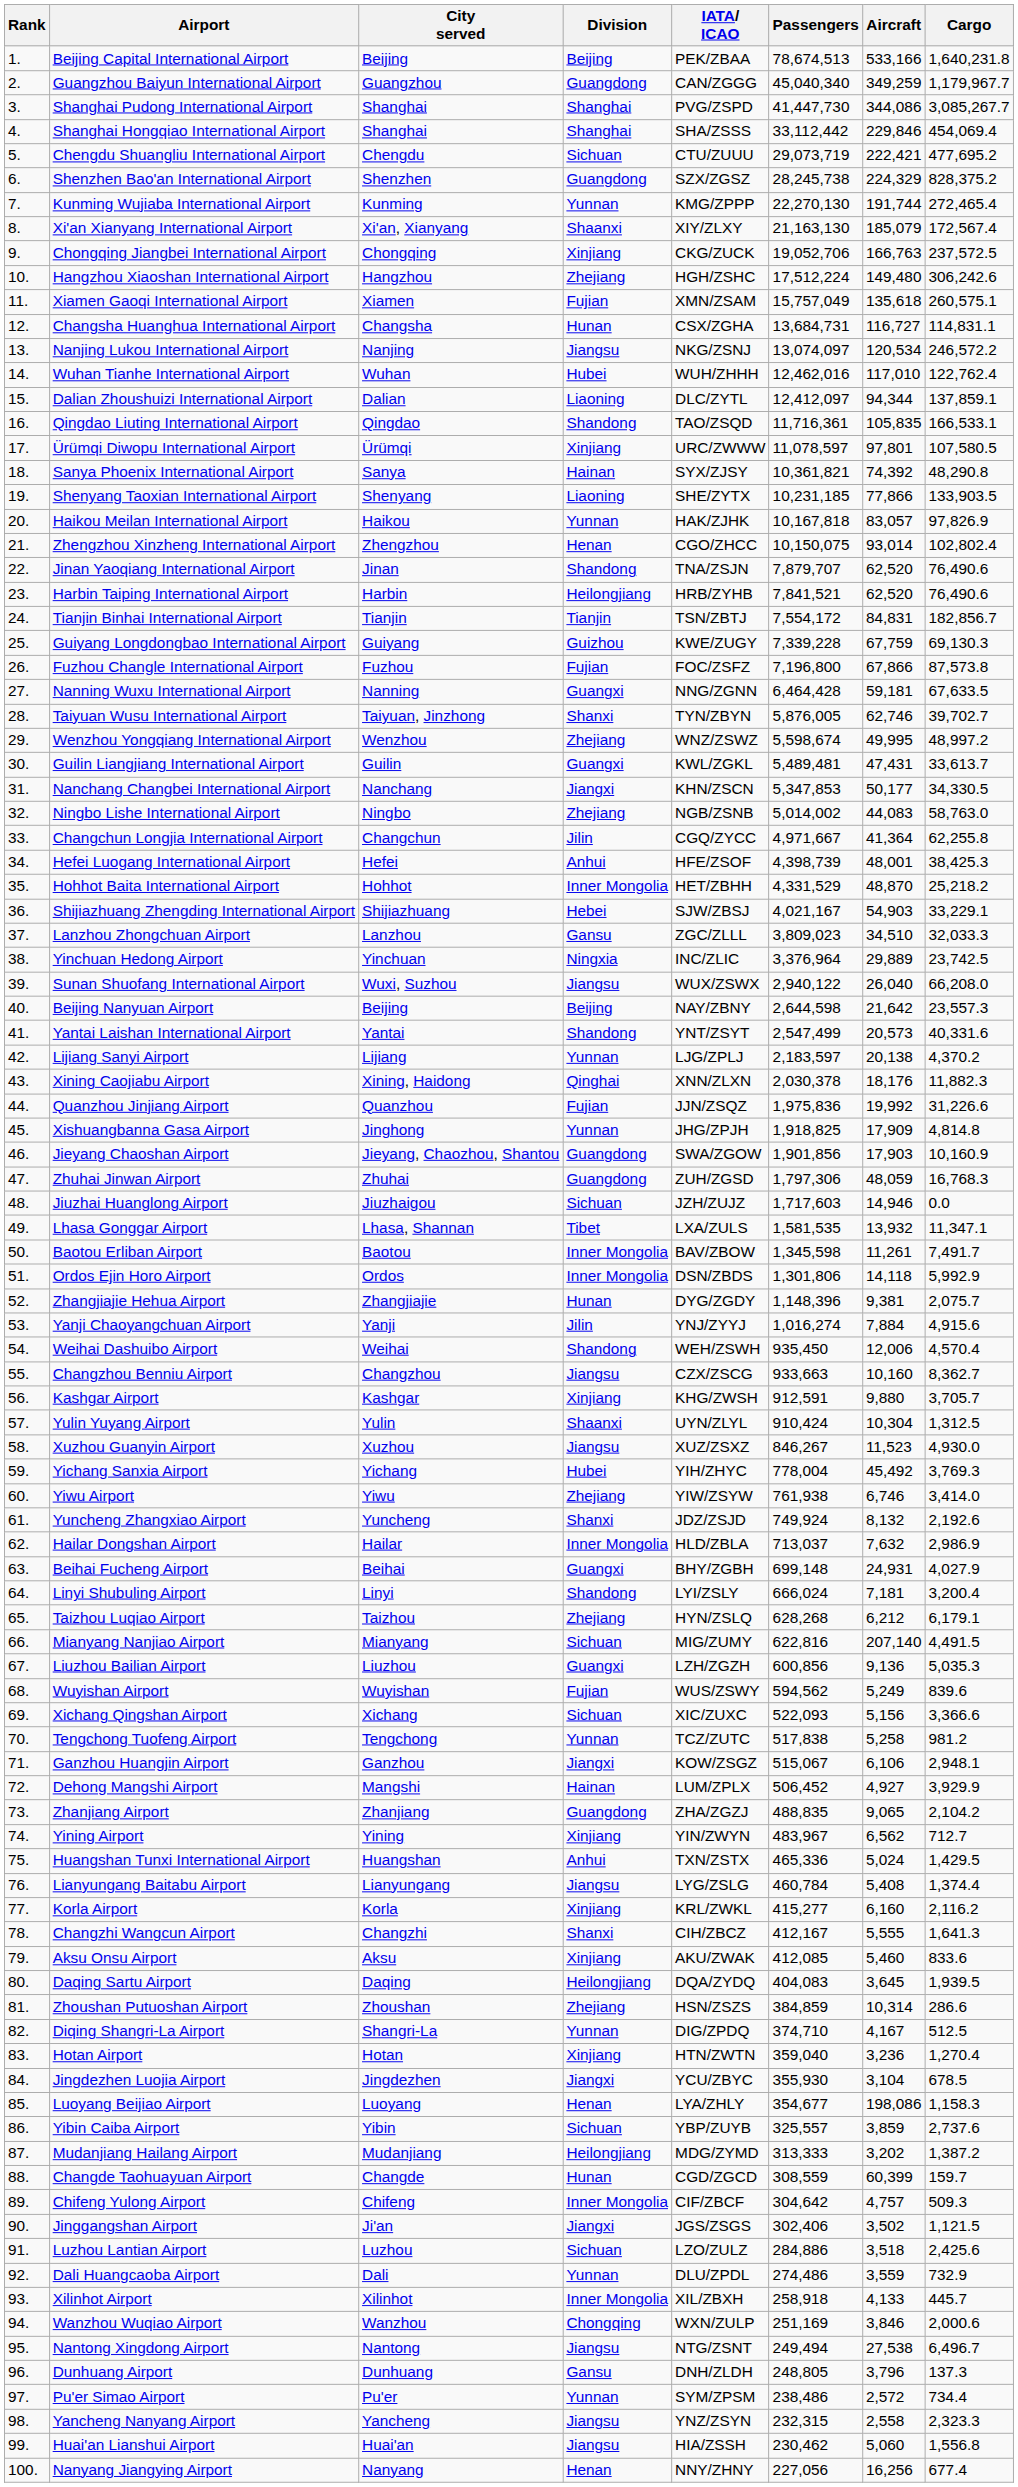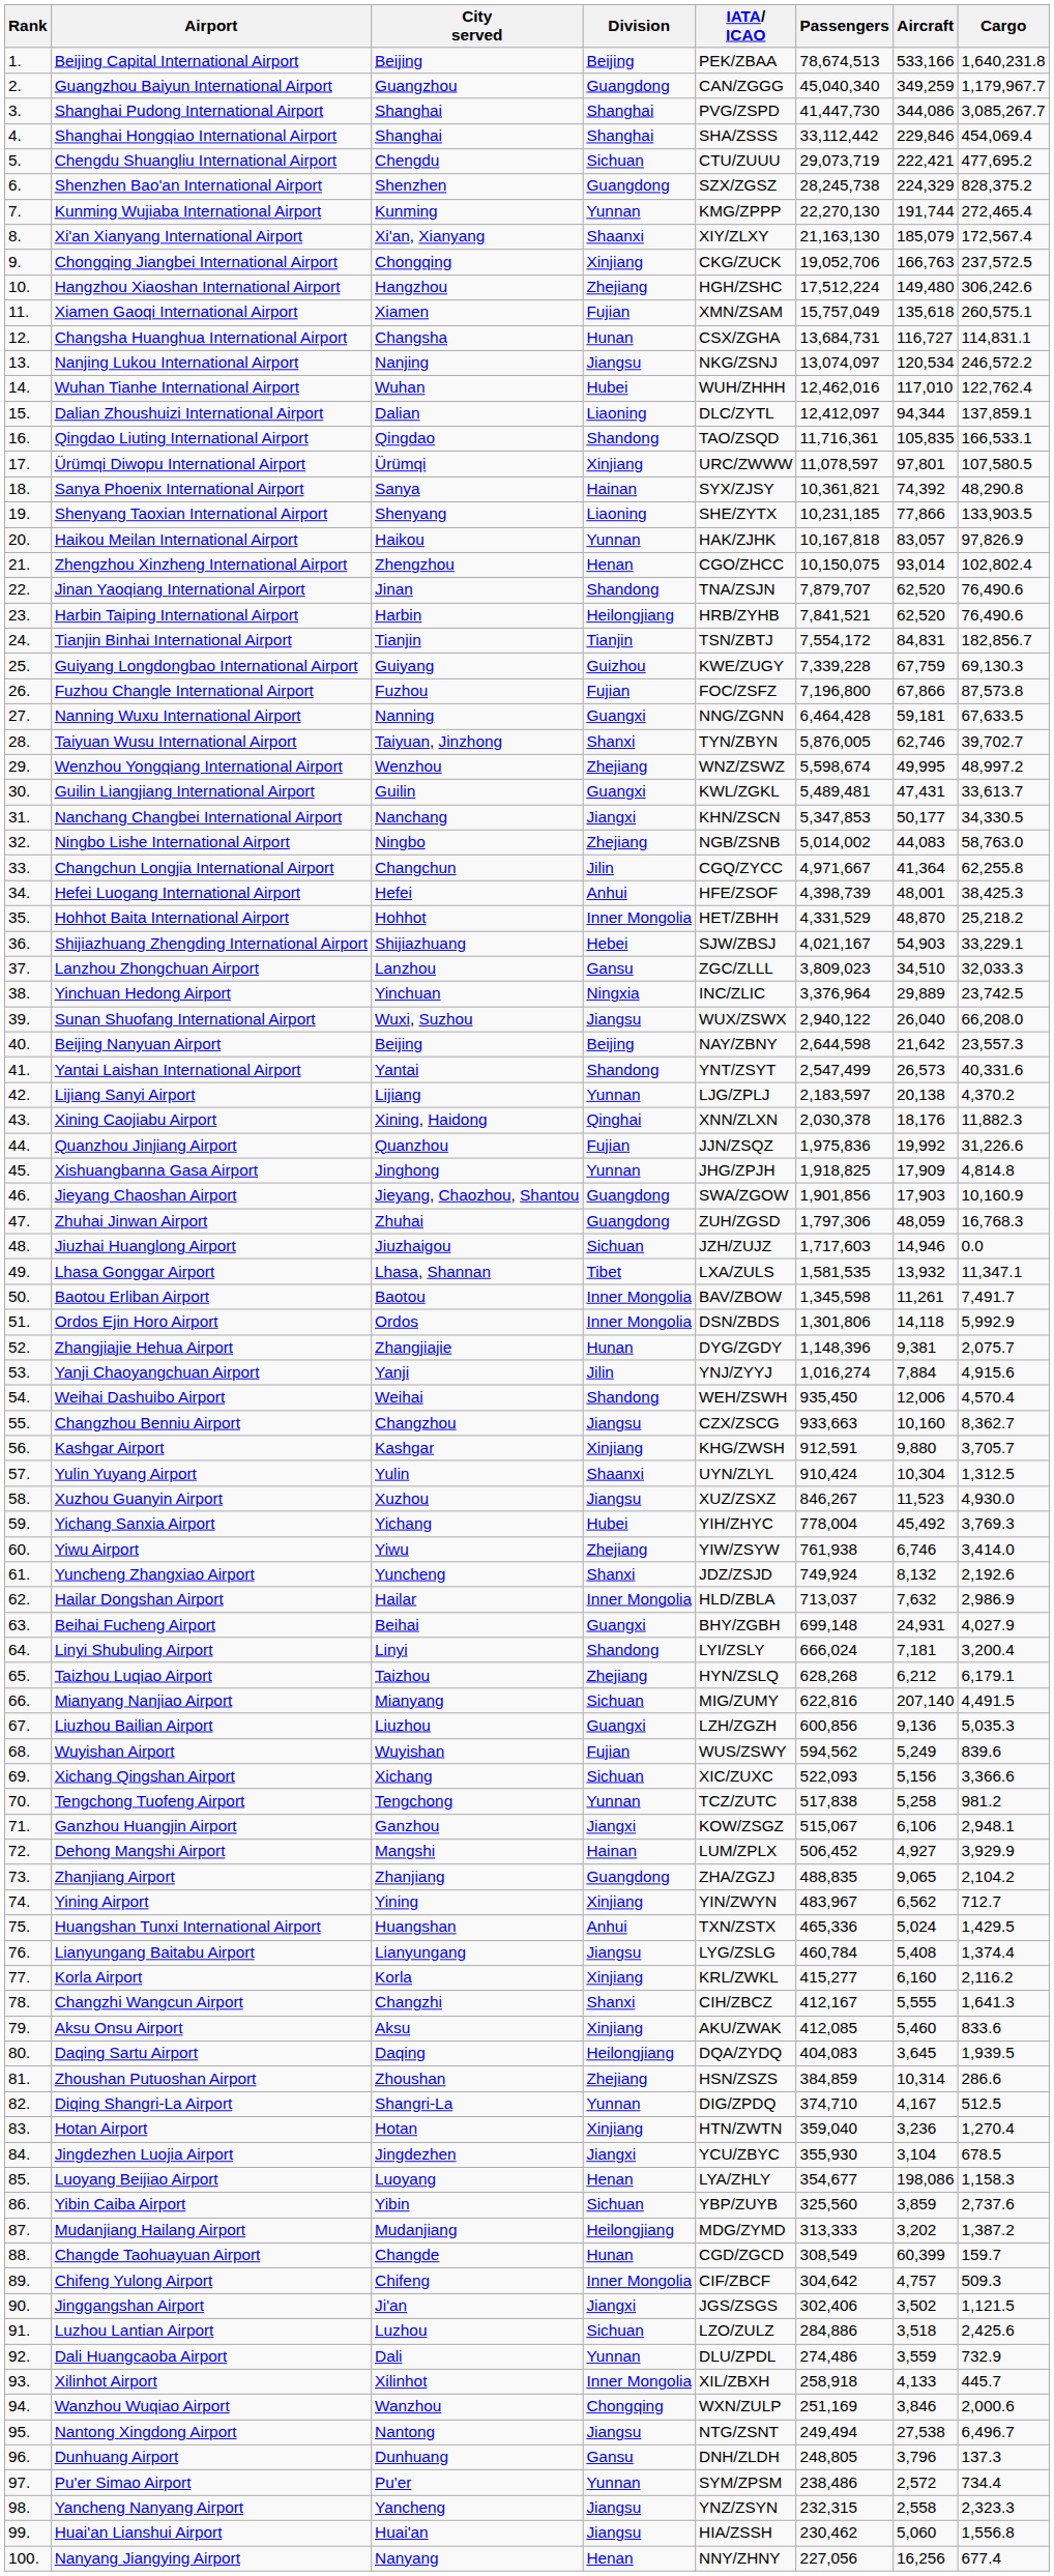Yantai Laishan International Airport | Aircraft: 20,573 -> 26,573
Yibin Caiba Airport | Passengers: 325,557 -> 325,560
Changde Taohuayuan Airport | Passengers: 308,559 -> 308,549
